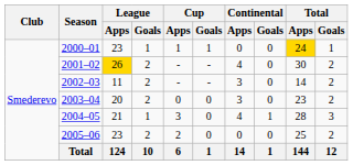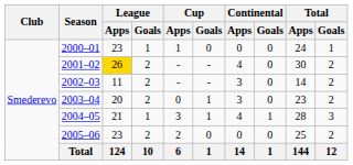2000–01 | Cup / Goals: 1 -> 0
2000–01 | Total / Apps: gold background -> no background
2003–04 | Cup / Goals: 0 -> 1
2004–05 | Cup / Goals: 0 -> 1
